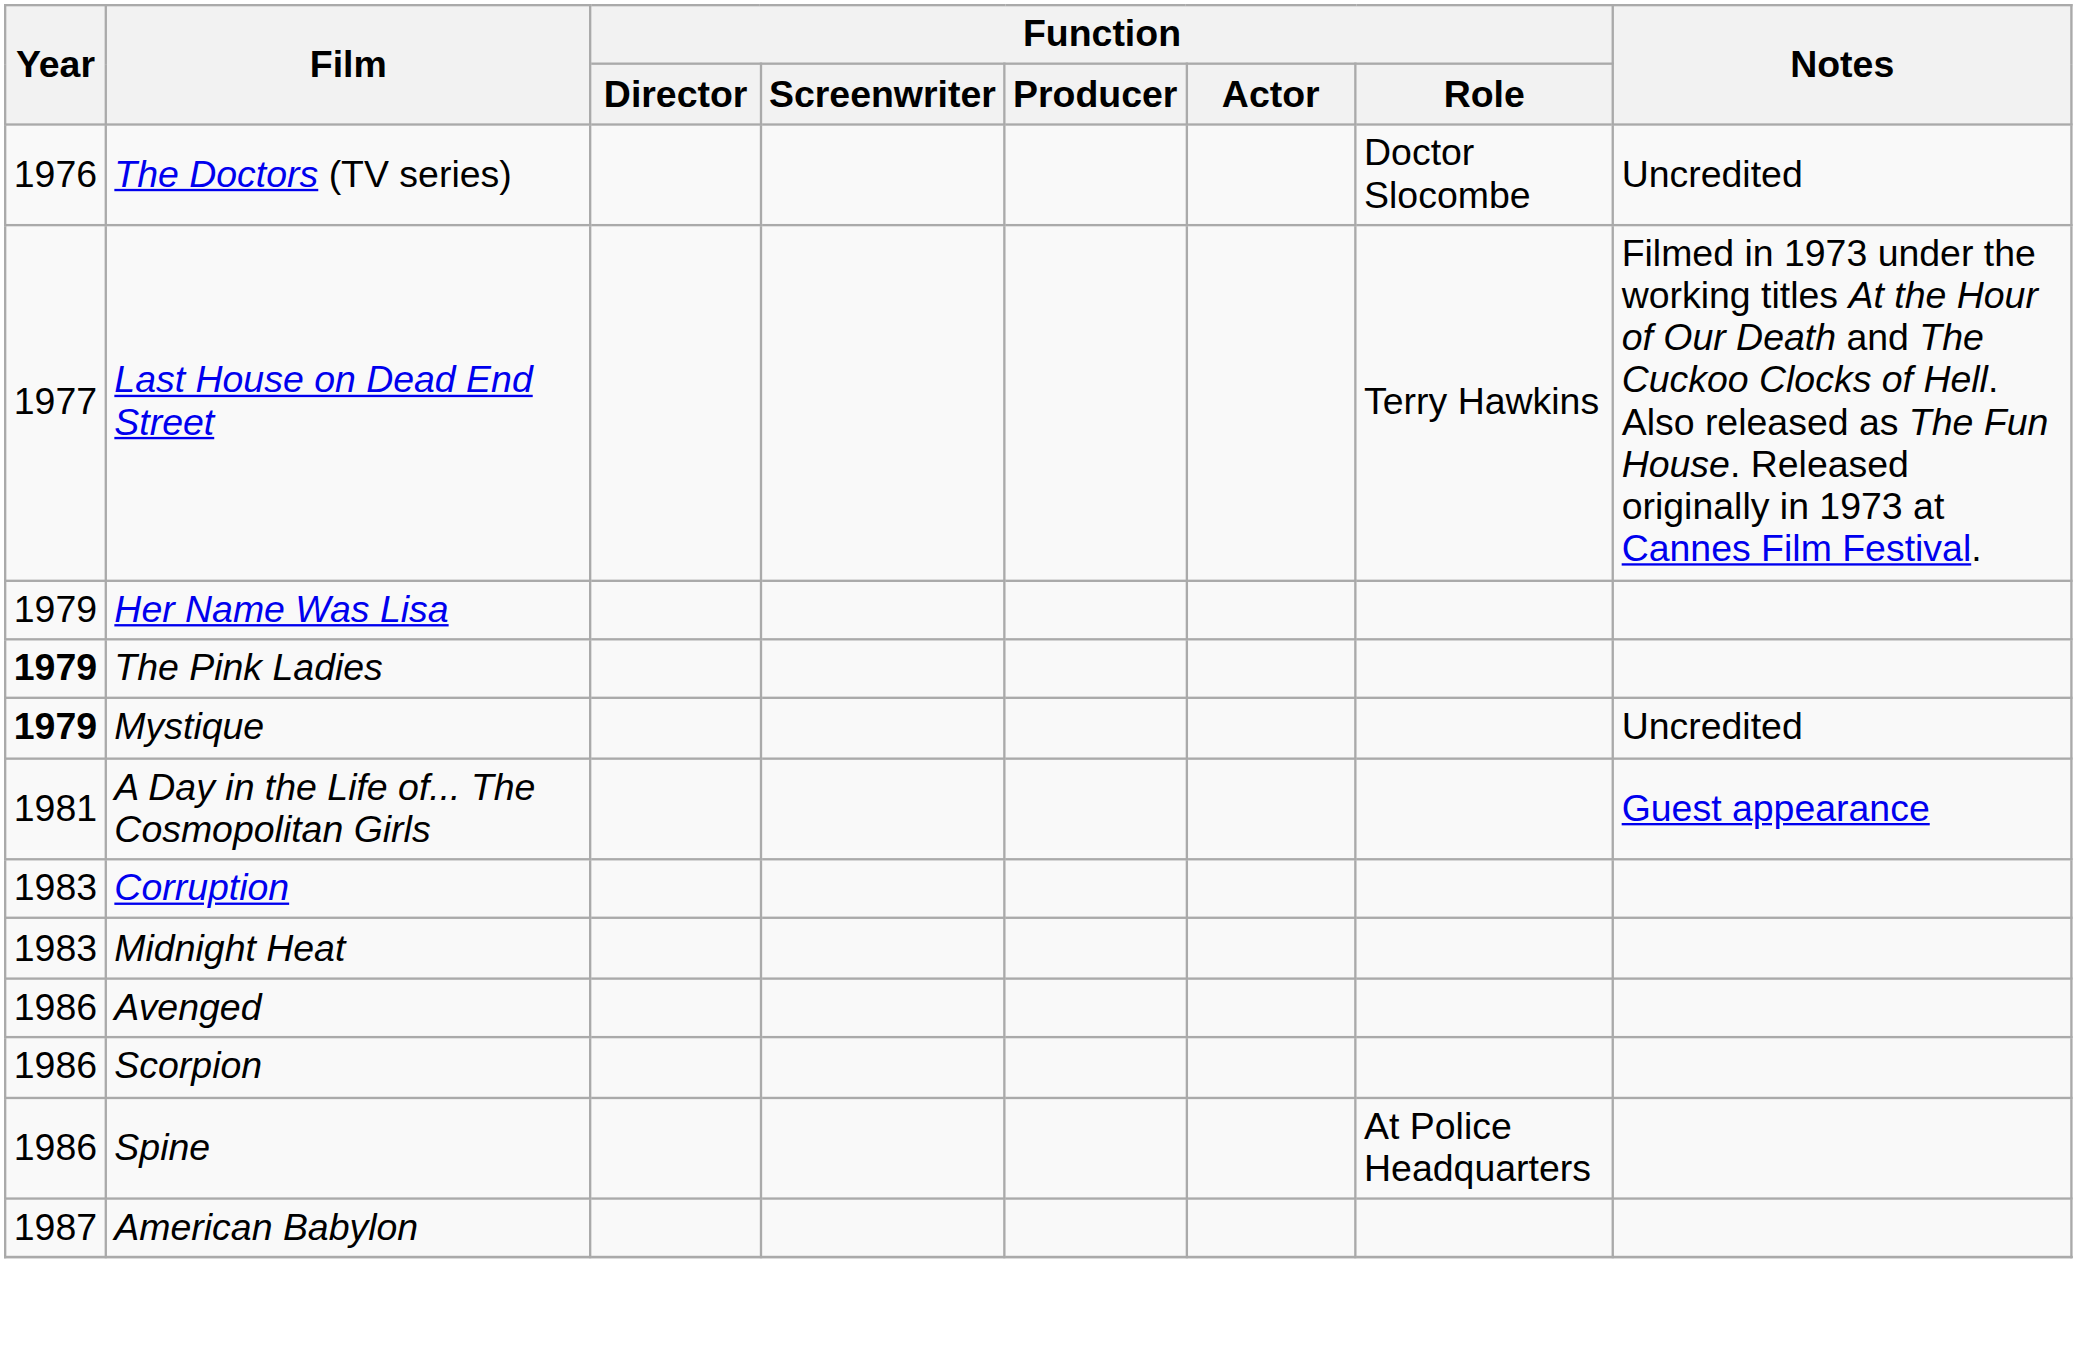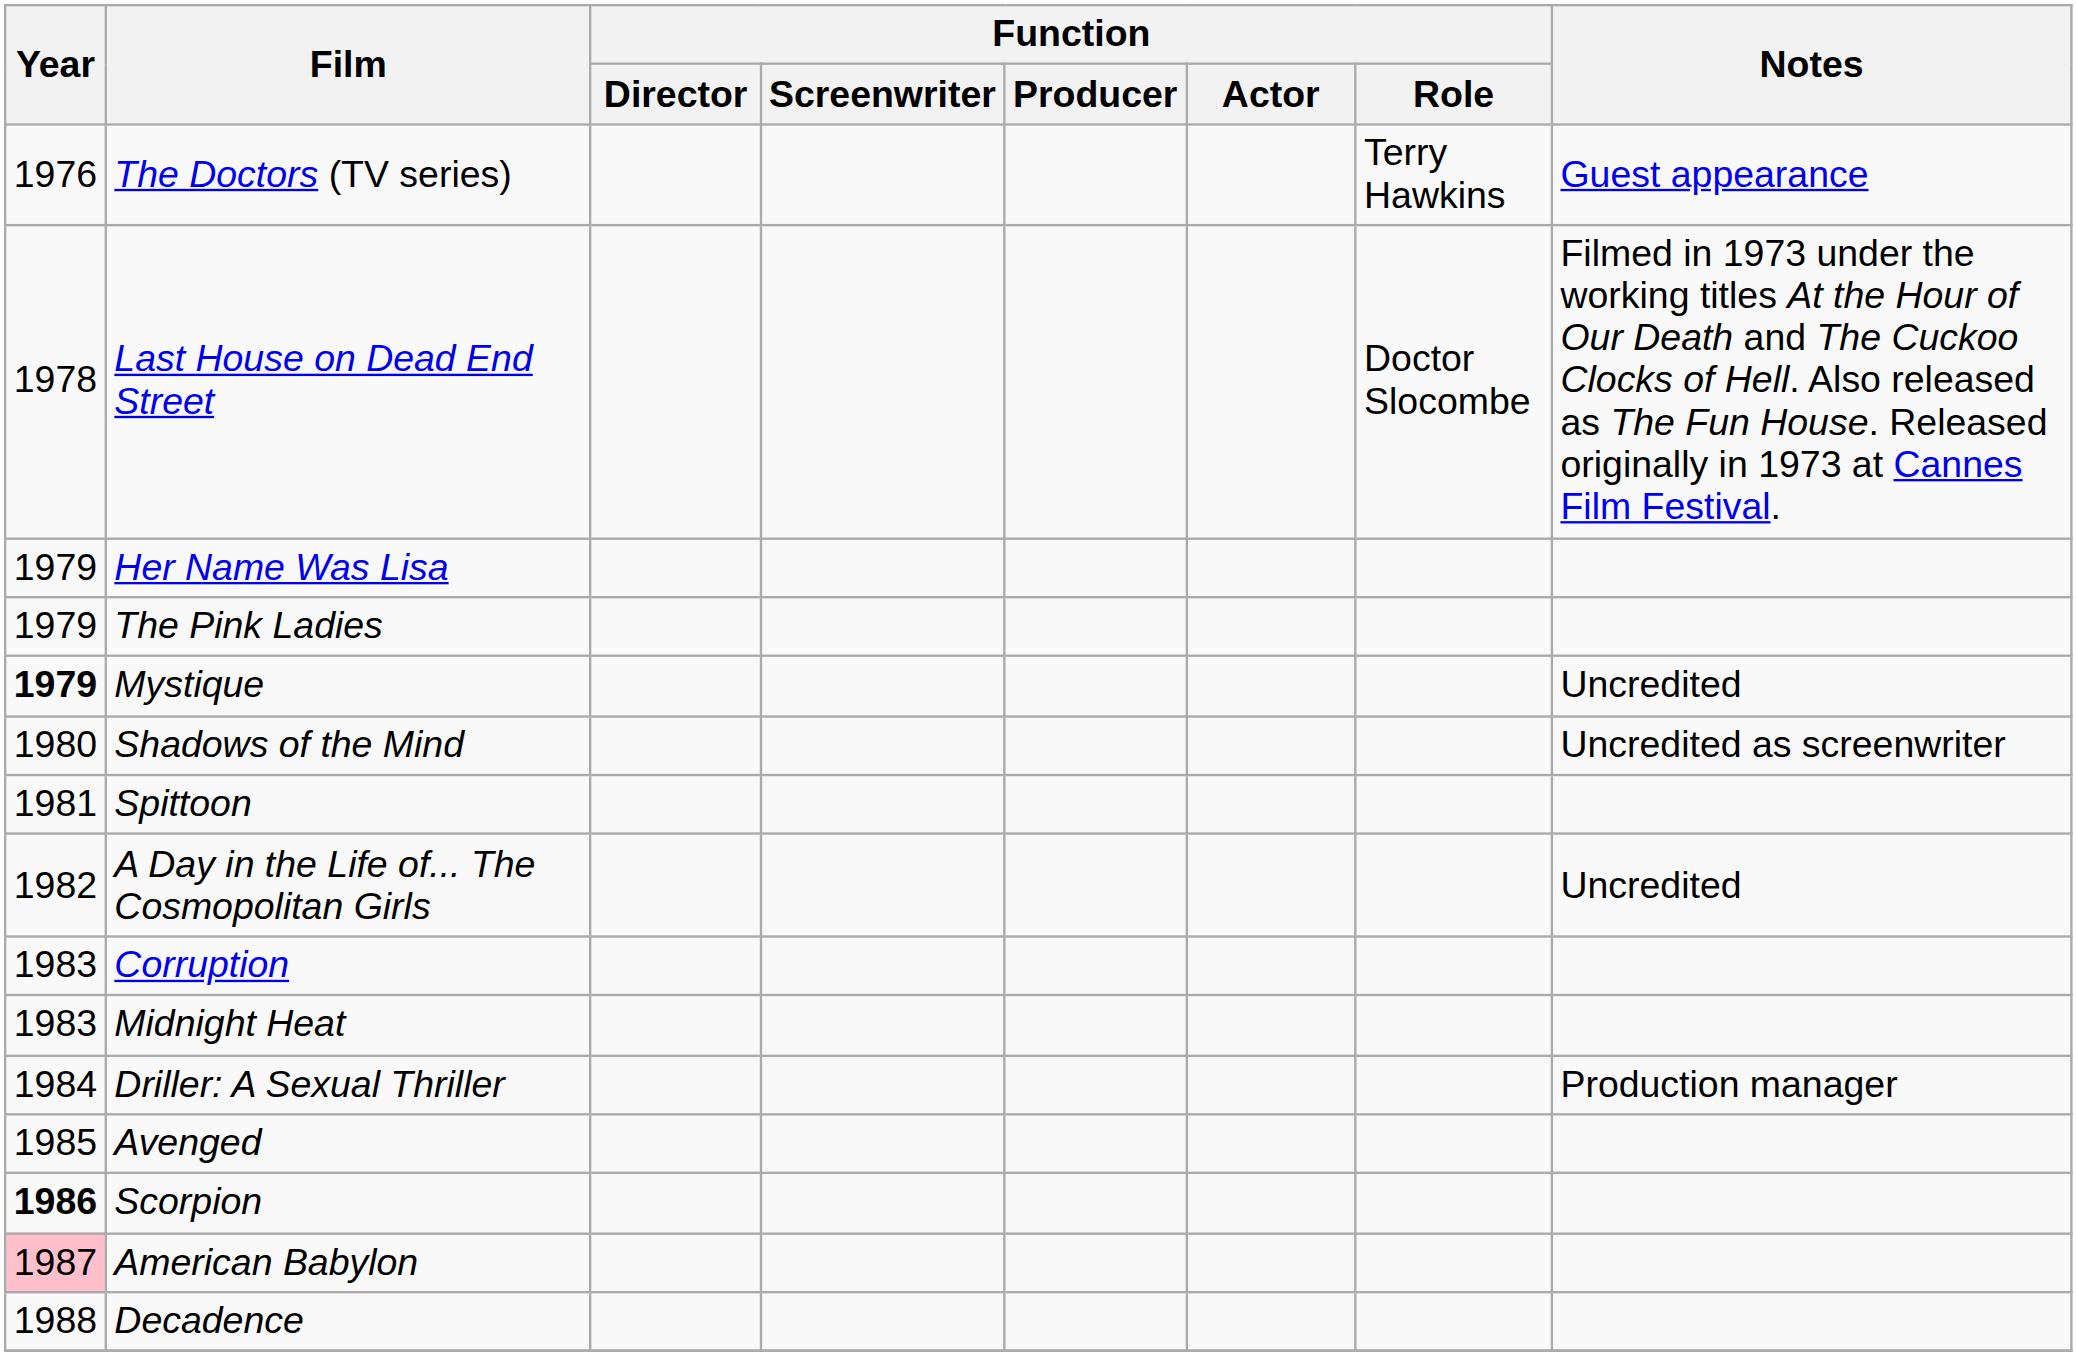The Doctors (TV series) | Function / Role: Doctor Slocombe -> Terry Hawkins
The Doctors (TV series) | Notes: Uncredited -> Guest appearance
Last House on Dead End Street | Year: 1977 -> 1978
Last House on Dead End Street | Function / Role: Terry Hawkins -> Doctor Slocombe
The Pink Ladies | Year: bold -> normal
+ row: 1980 | Shadows of the Mind | Uncredited as screenwriter
+ row: 1981 | Spittoon
A Day in the Life of... The Cosmopolitan Girls | Year: 1981 -> 1982
A Day in the Life of... The Cosmopolitan Girls | Notes: Guest appearance -> Uncredited
+ row: 1984 | Driller: A Sexual Thriller | Production manager
Avenged | Year: 1986 -> 1985
Scorpion | Year: normal -> bold
- row: 1986 | Spine | At Police Headquarters
American Babylon | Year: no background -> pink background
+ row: 1988 | Decadence
